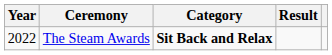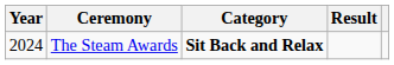The Steam Awards | Year: 2022 -> 2024
